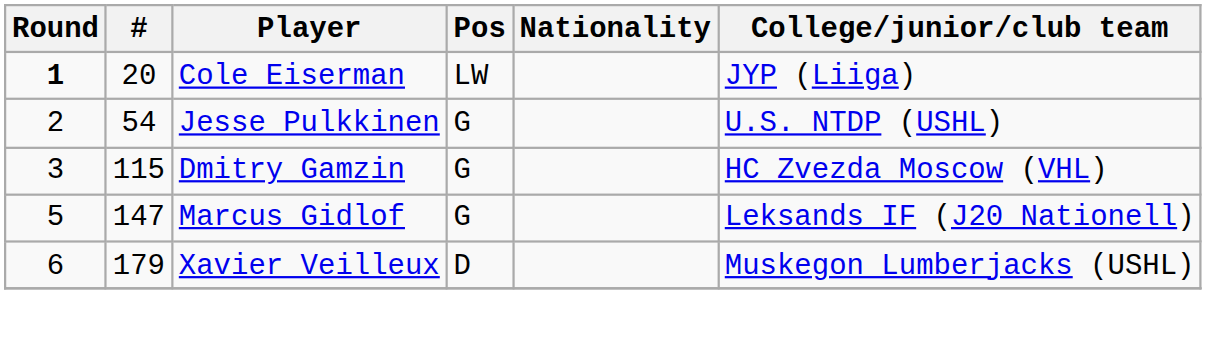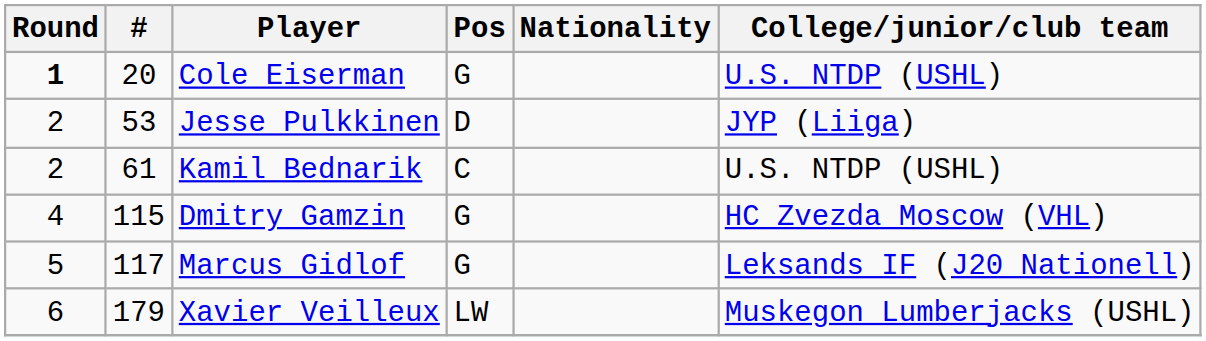Cole Eiserman | Pos: LW -> G
Cole Eiserman | College/junior/club team: JYP (Liiga) -> U.S. NTDP (USHL)
Jesse Pulkkinen | #: 54 -> 53
Jesse Pulkkinen | Pos: G -> D
Jesse Pulkkinen | College/junior/club team: U.S. NTDP (USHL) -> JYP (Liiga)
+ row: 2 | 61 | Kamil Bednarik | C | U.S. NTDP (USHL)
Dmitry Gamzin | Round: 3 -> 4
Marcus Gidlof | #: 147 -> 117
Xavier Veilleux | Pos: D -> LW
